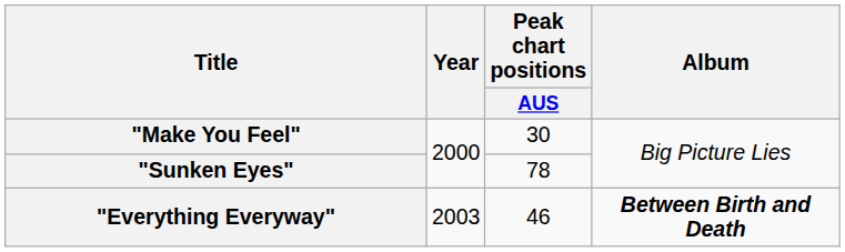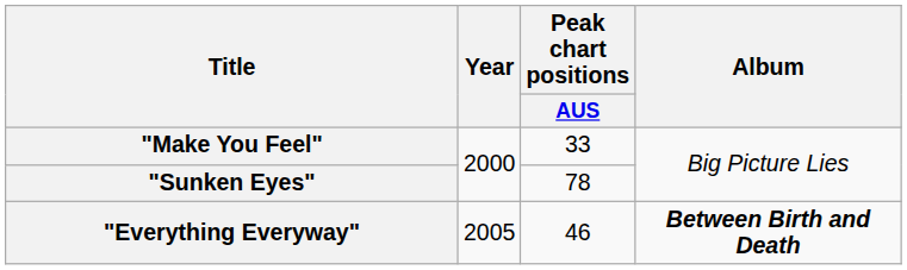"Make You Feel" | Peak chart positions / AUS: 30 -> 33
"Everything Everyway" | Year: 2003 -> 2005
